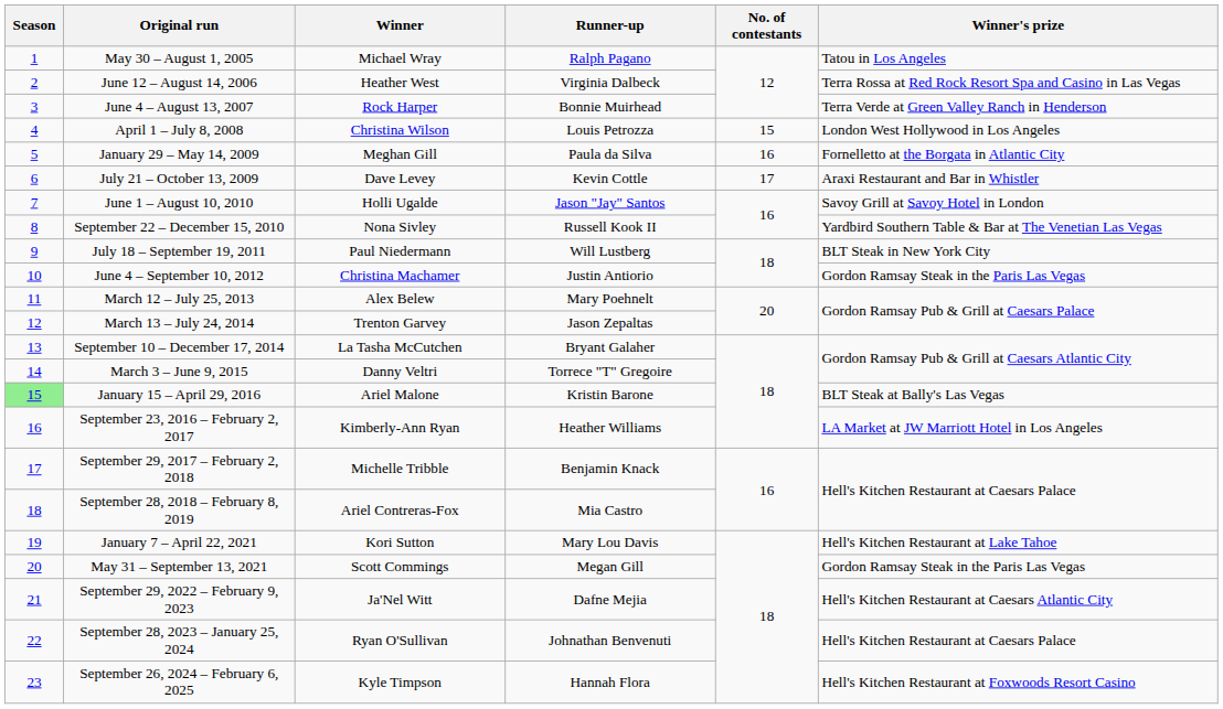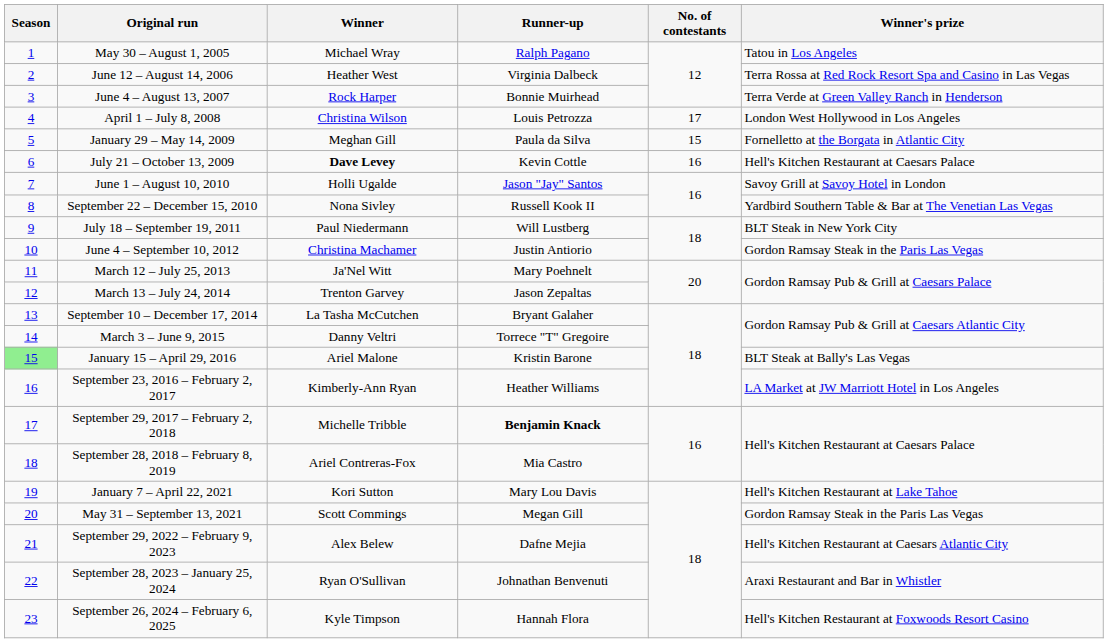April 1 – July 8, 2008 | No. of contestants: 15 -> 17
January 29 – May 14, 2009 | No. of contestants: 16 -> 15
July 21 – October 13, 2009 | Winner: normal -> bold
July 21 – October 13, 2009 | No. of contestants: 17 -> 16
July 21 – October 13, 2009 | Winner's prize: Araxi Restaurant and Bar in Whistler -> Hell's Kitchen Restaurant at Caesars Palace
March 12 – July 25, 2013 | Winner: Alex Belew -> Ja'Nel Witt
September 29, 2017 – February 2, 2018 | Runner-up: normal -> bold
September 29, 2022 – February 9, 2023 | Winner: Ja'Nel Witt -> Alex Belew
September 28, 2023 – January 25, 2024 | Winner's prize: Hell's Kitchen Restaurant at Caesars Palace -> Araxi Restaurant and Bar in Whistler
